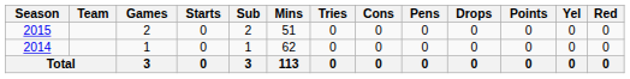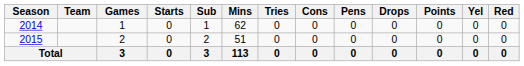rows swapped: 2014 <-> 2015
